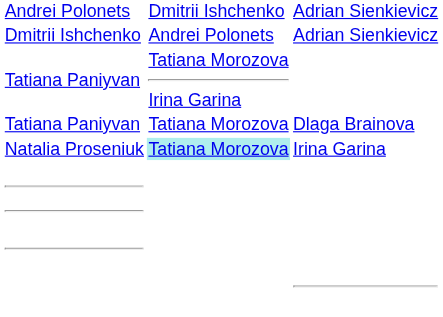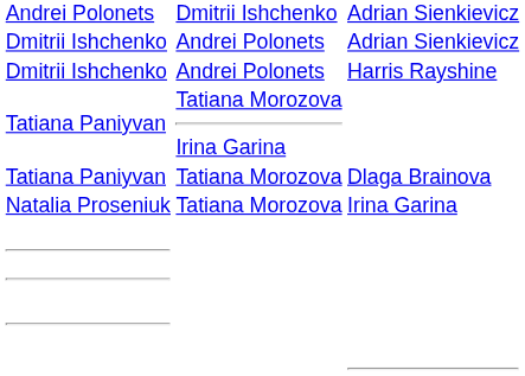+ row: Dmitrii Ishchenko | Andrei Polonets | Harris Rayshine
Irina Garina | column 3: paleturquoise background -> no background
